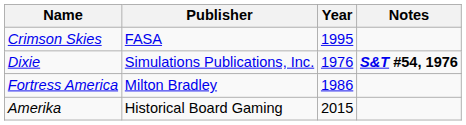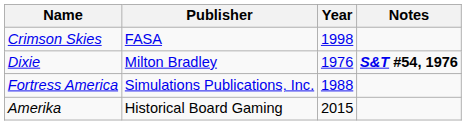Crimson Skies | Year: 1995 -> 1998
Dixie | Publisher: Simulations Publications, Inc. -> Milton Bradley
Fortress America | Publisher: Milton Bradley -> Simulations Publications, Inc.
Fortress America | Year: 1986 -> 1988
